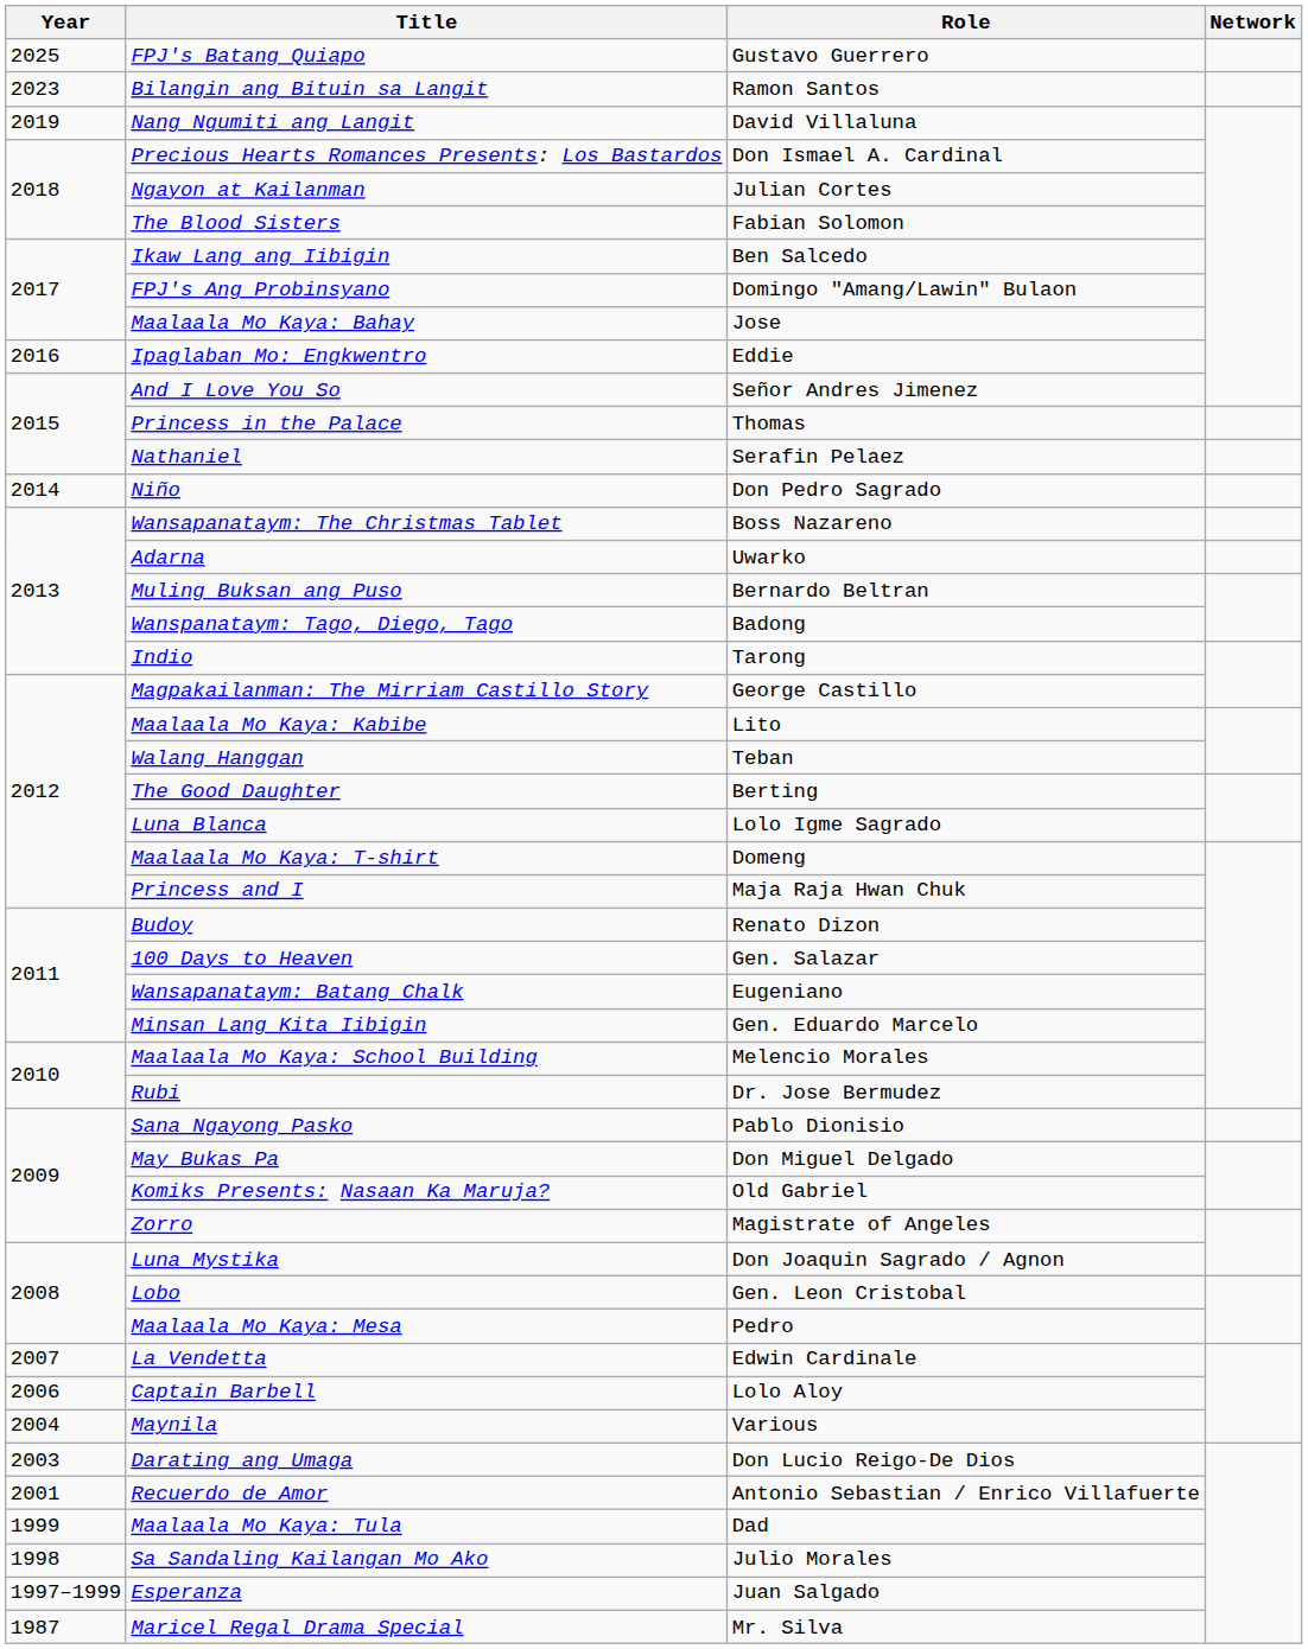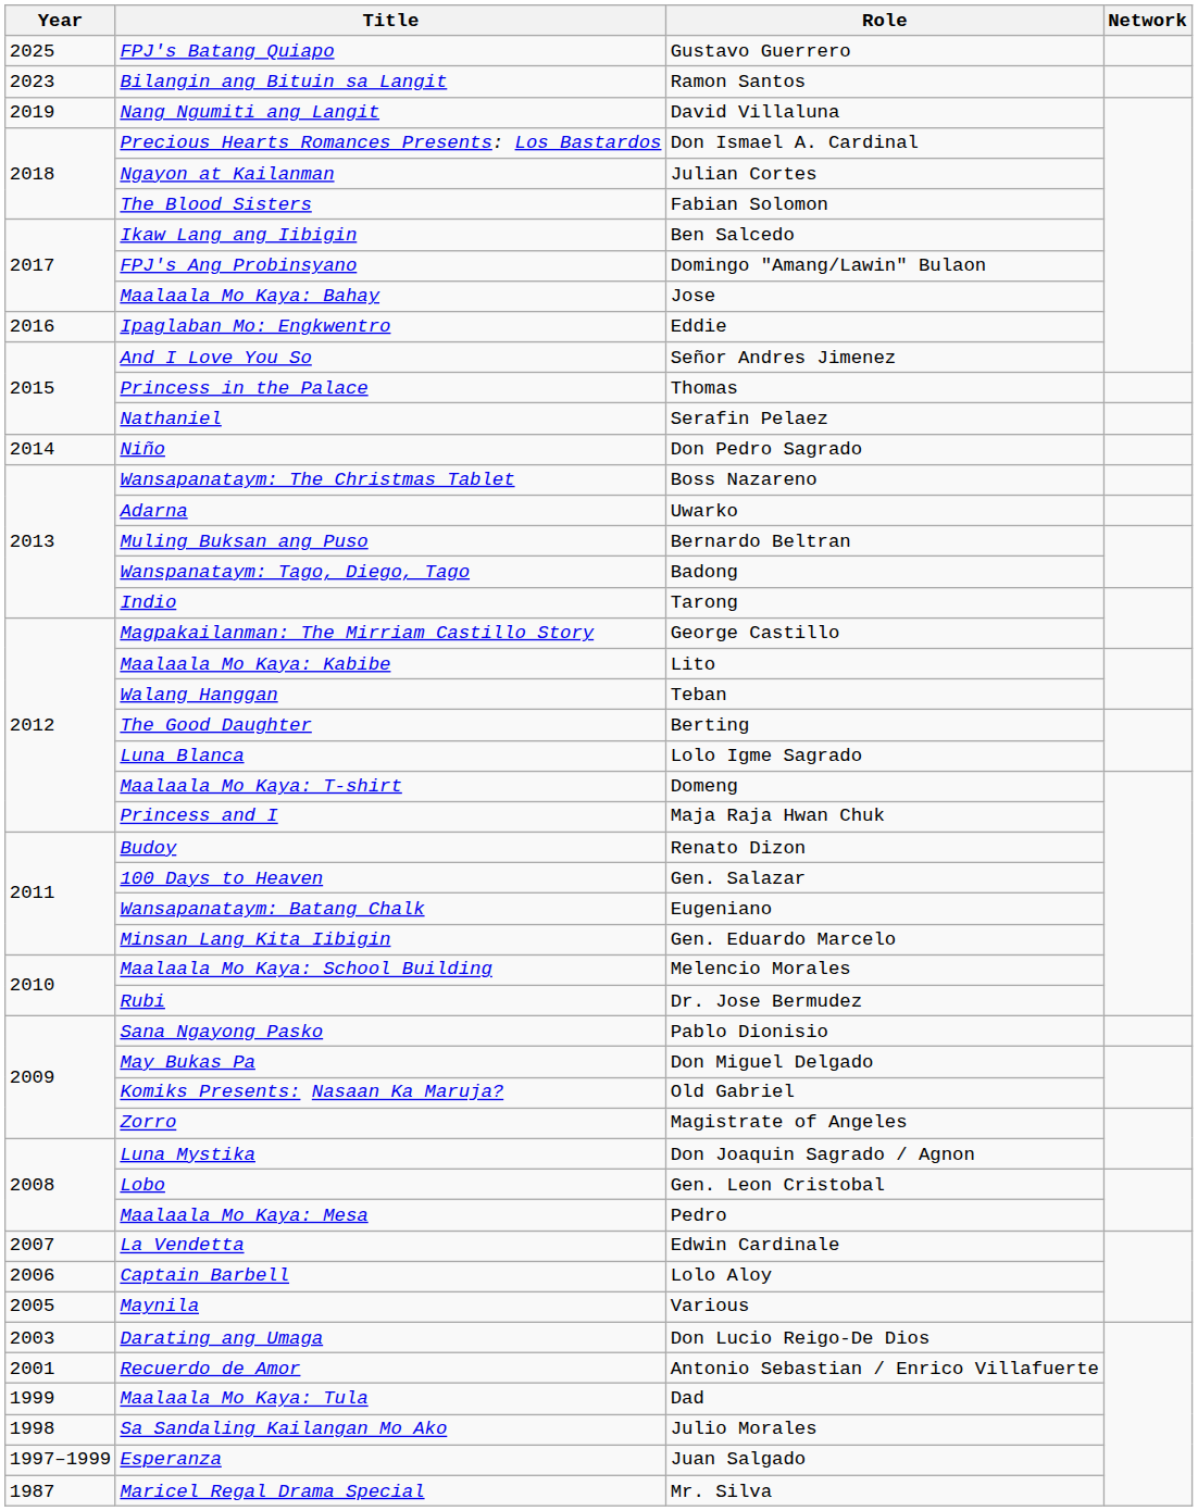Maynila | Year: 2004 -> 2005
